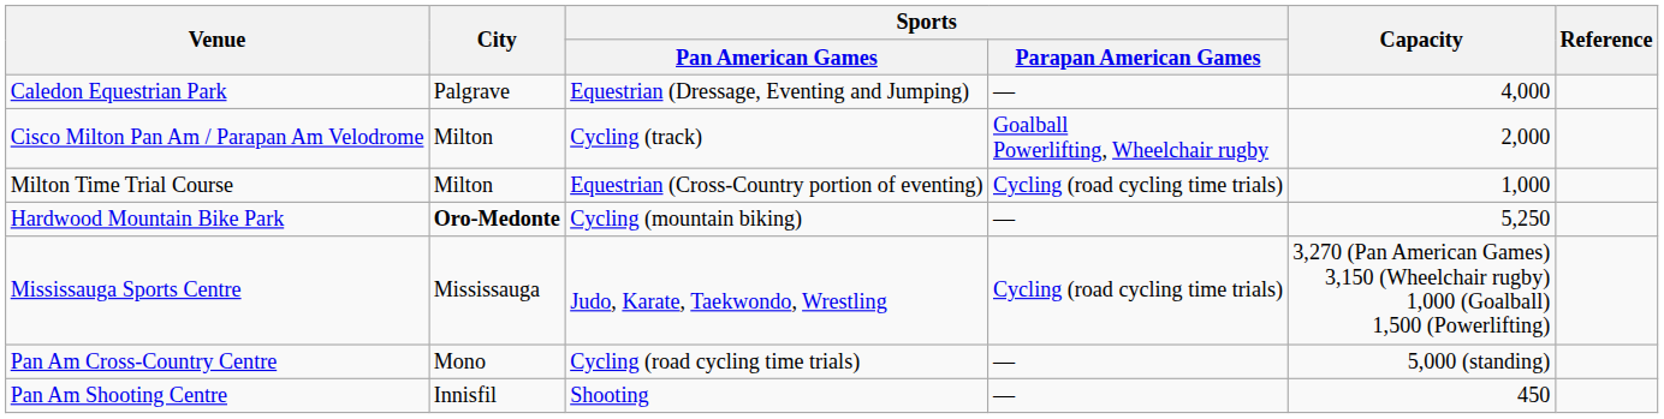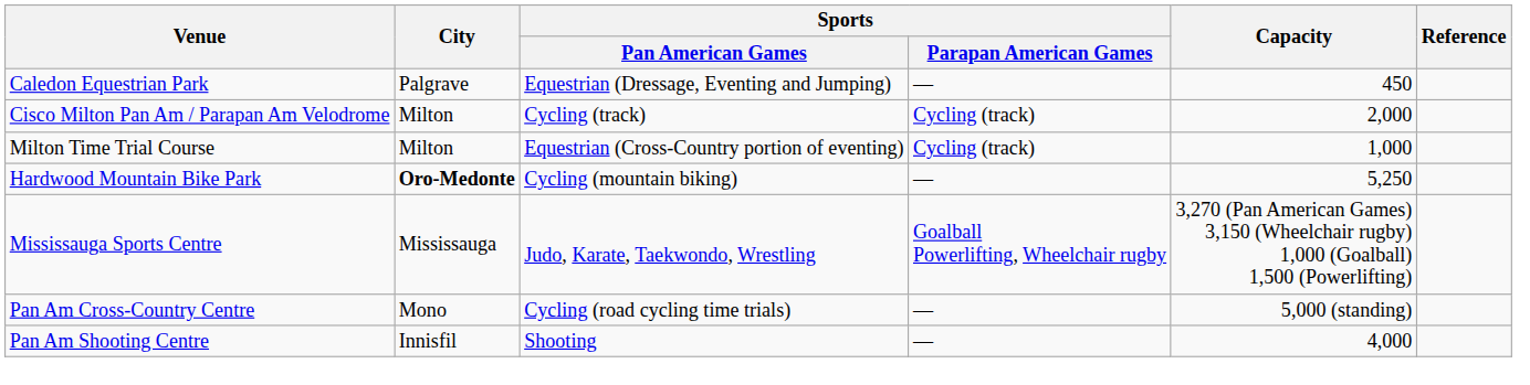Caledon Equestrian Park | Capacity: 4,000 -> 450
Cisco Milton Pan Am / Parapan Am Velodrome | Sports / Parapan American Games: Goalball Powerlifting, Wheelchair rugby -> Cycling (track)
Milton Time Trial Course | Sports / Parapan American Games: Cycling (road cycling time trials) -> Cycling (track)
Mississauga Sports Centre | Sports / Parapan American Games: Cycling (road cycling time trials) -> Goalball Powerlifting, Wheelchair rugby
Pan Am Shooting Centre | Capacity: 450 -> 4,000
